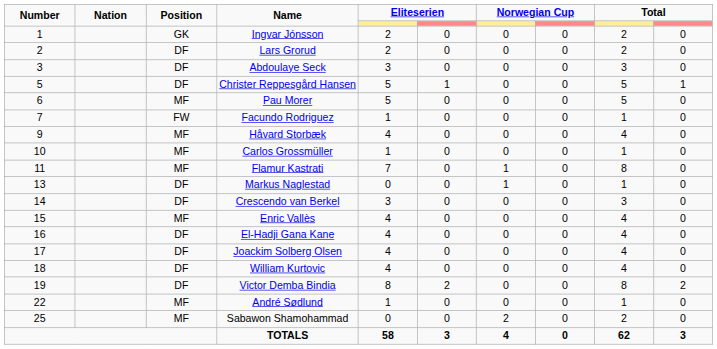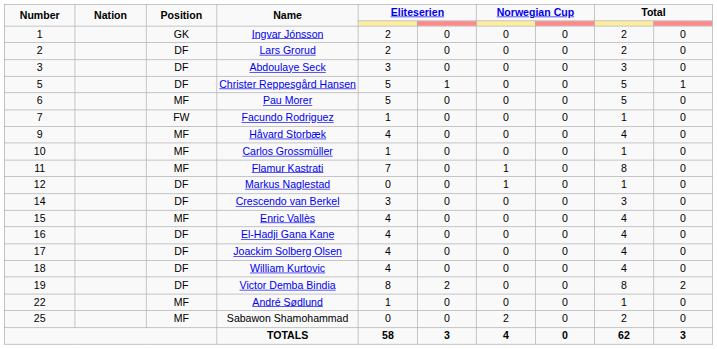Markus Naglestad | Number: 13 -> 12
